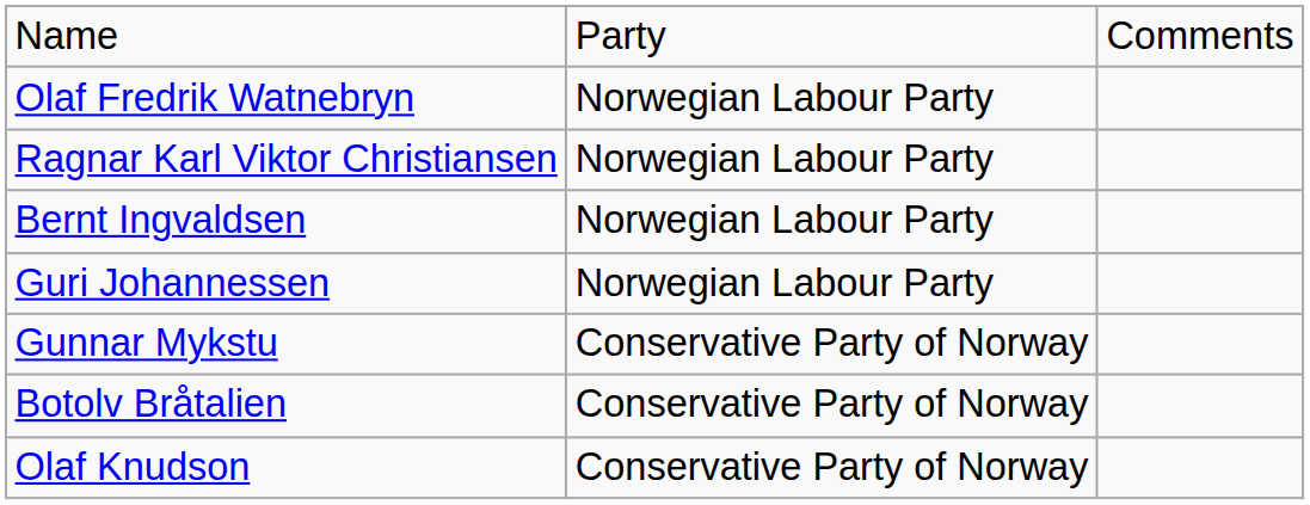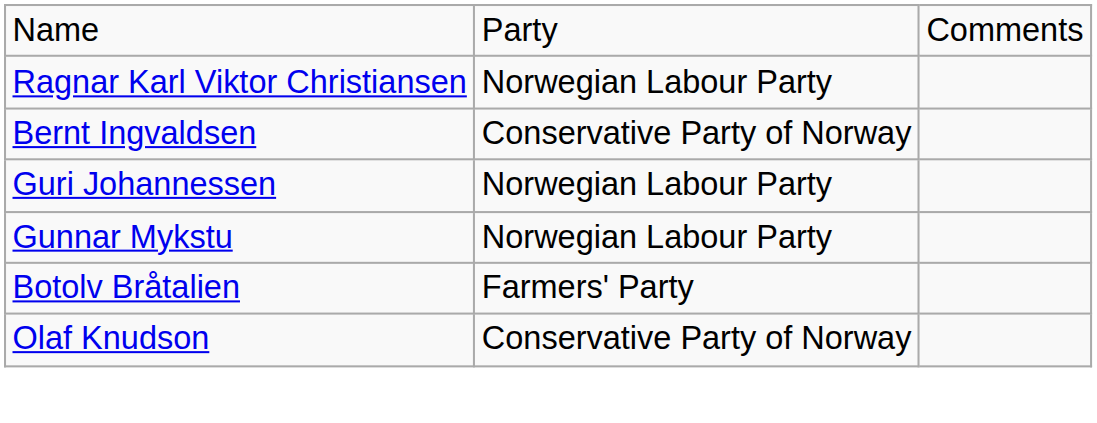- row: Olaf Fredrik Watnebryn | Norwegian Labour Party
Bernt Ingvaldsen | column 2: Norwegian Labour Party -> Conservative Party of Norway
Gunnar Mykstu | column 2: Conservative Party of Norway -> Norwegian Labour Party
Botolv Bråtalien | column 2: Conservative Party of Norway -> Farmers' Party
